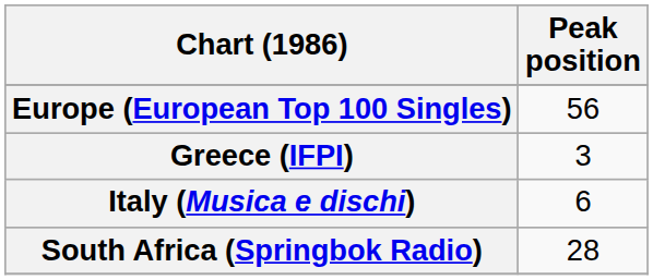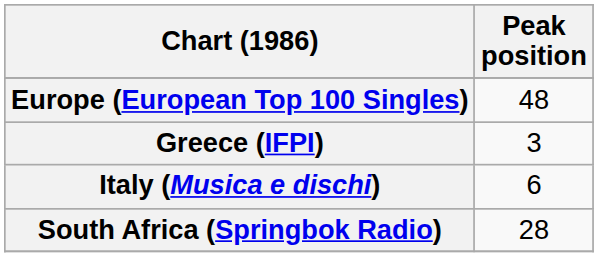Europe (European Top 100 Singles) | Peak position: 56 -> 48
